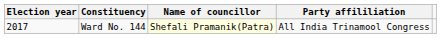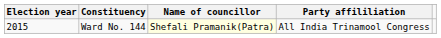Ward No. 144 | Election year: 2017 -> 2015
